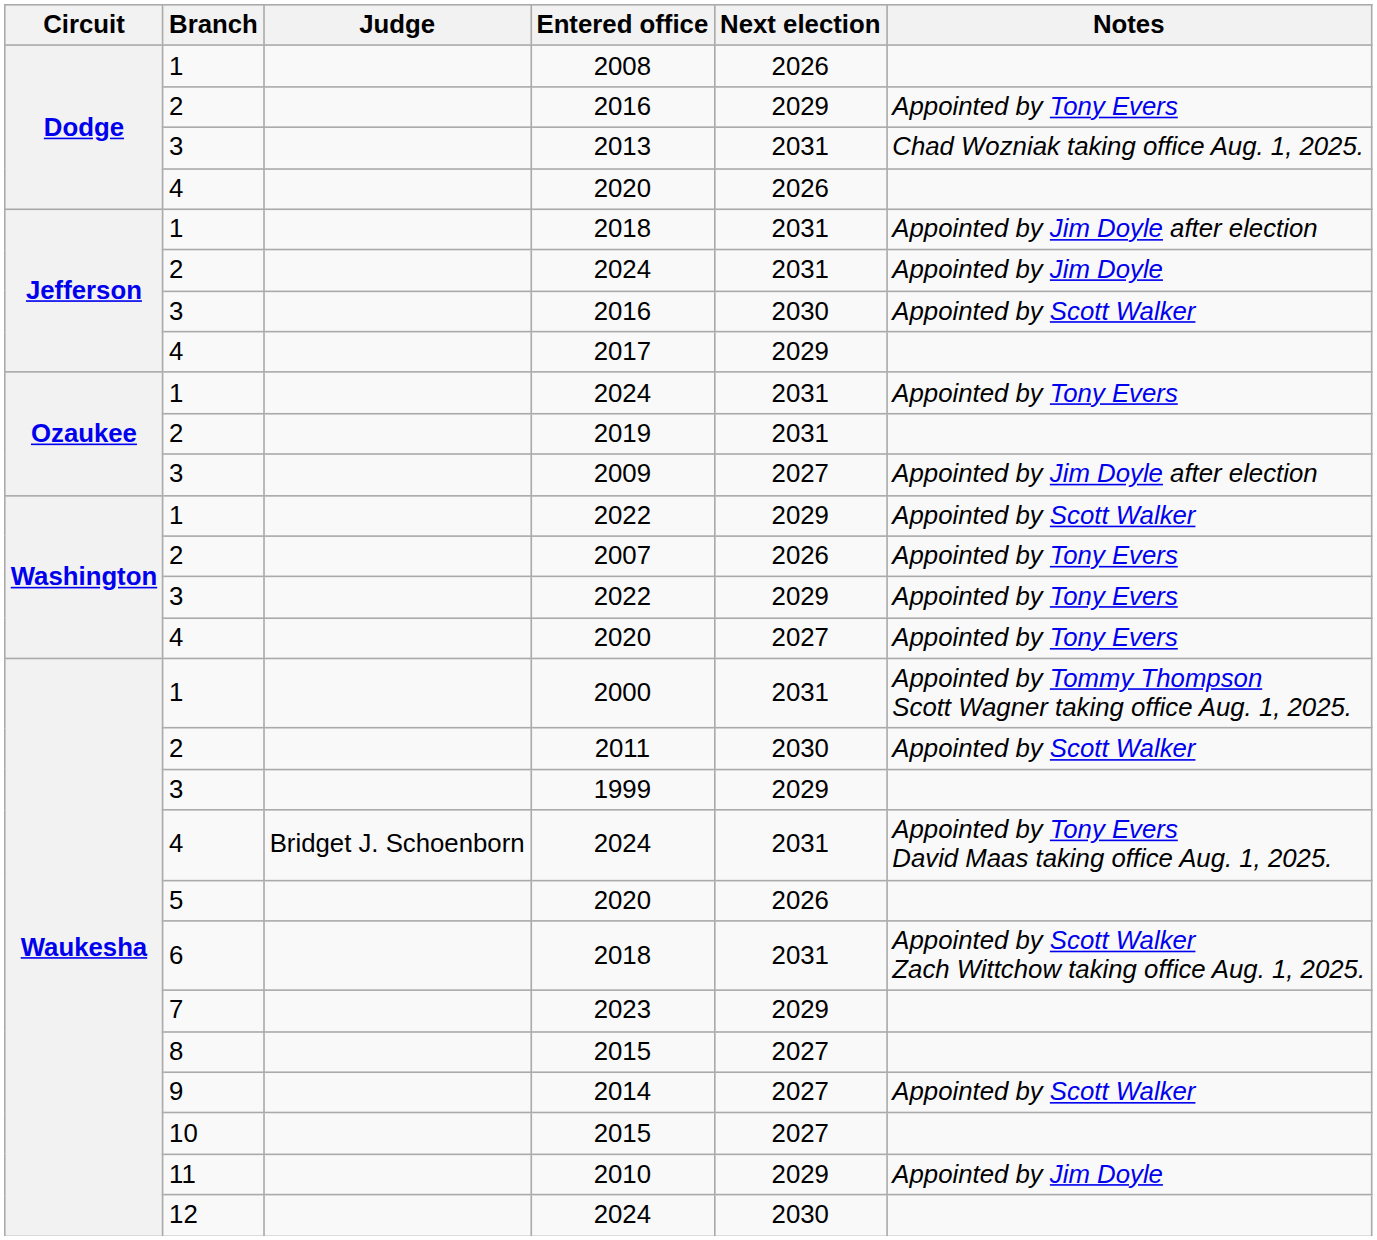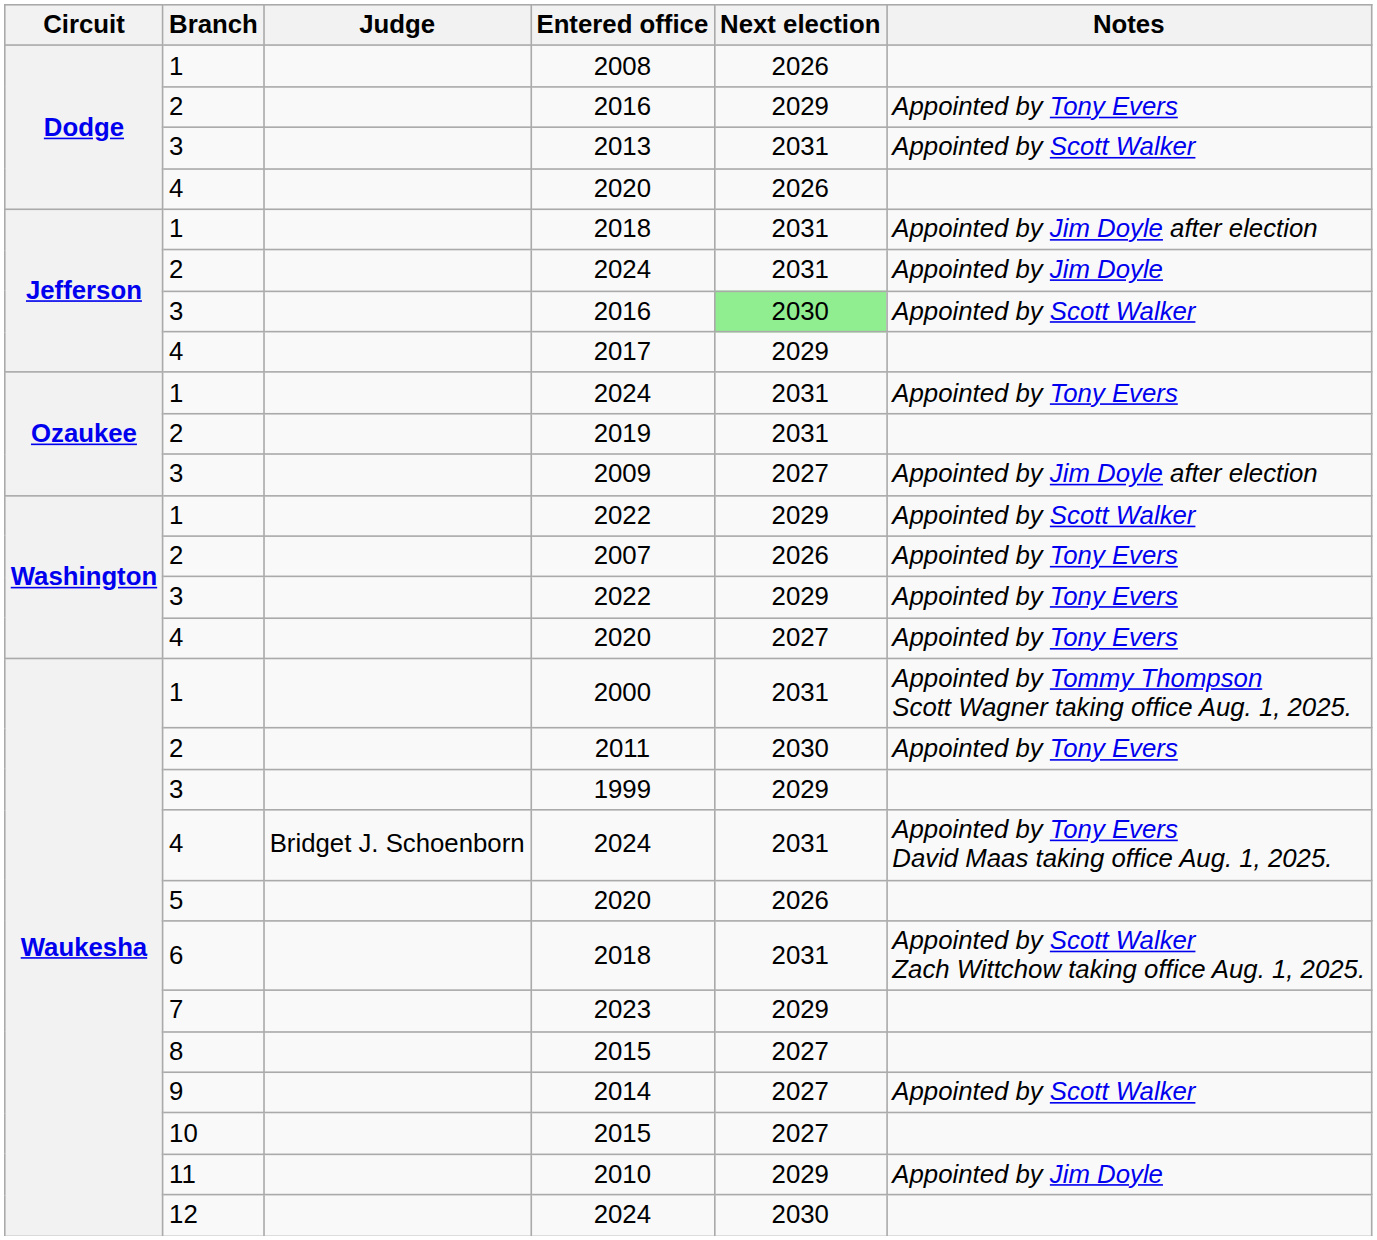2013 | Notes: Chad Wozniak taking office Aug. 1, 2025. -> Appointed by Scott Walker
3 / 2016 | Next election: no background -> lightgreen background
2011 | Notes: Appointed by Scott Walker -> Appointed by Tony Evers
